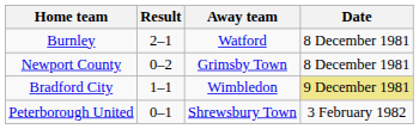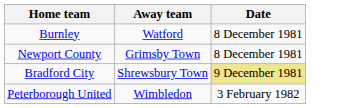- column: Result | 2–1 | 0–2 | 1–1 | 0–1
Bradford City | Away team: Wimbledon -> Shrewsbury Town
Peterborough United | Away team: Shrewsbury Town -> Wimbledon
